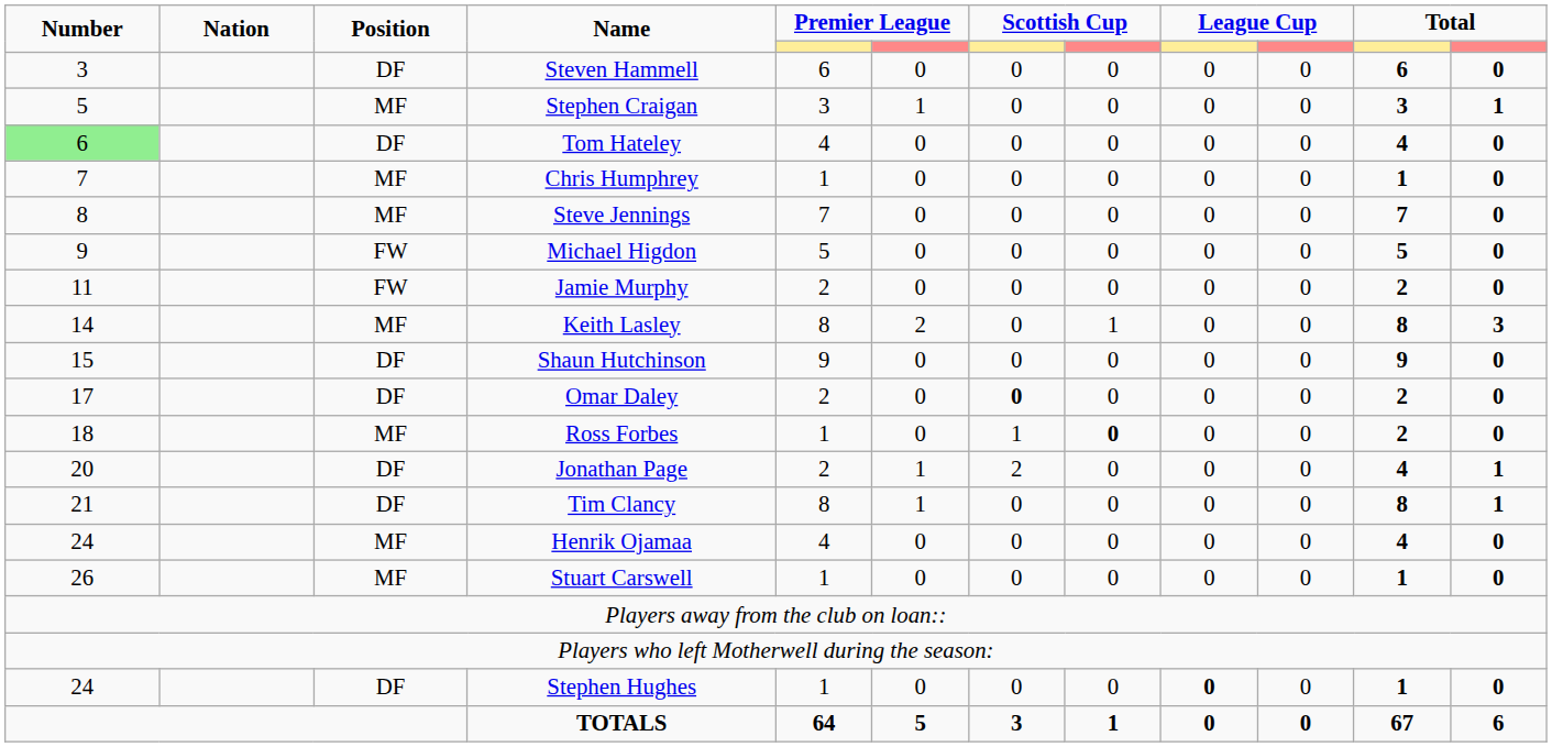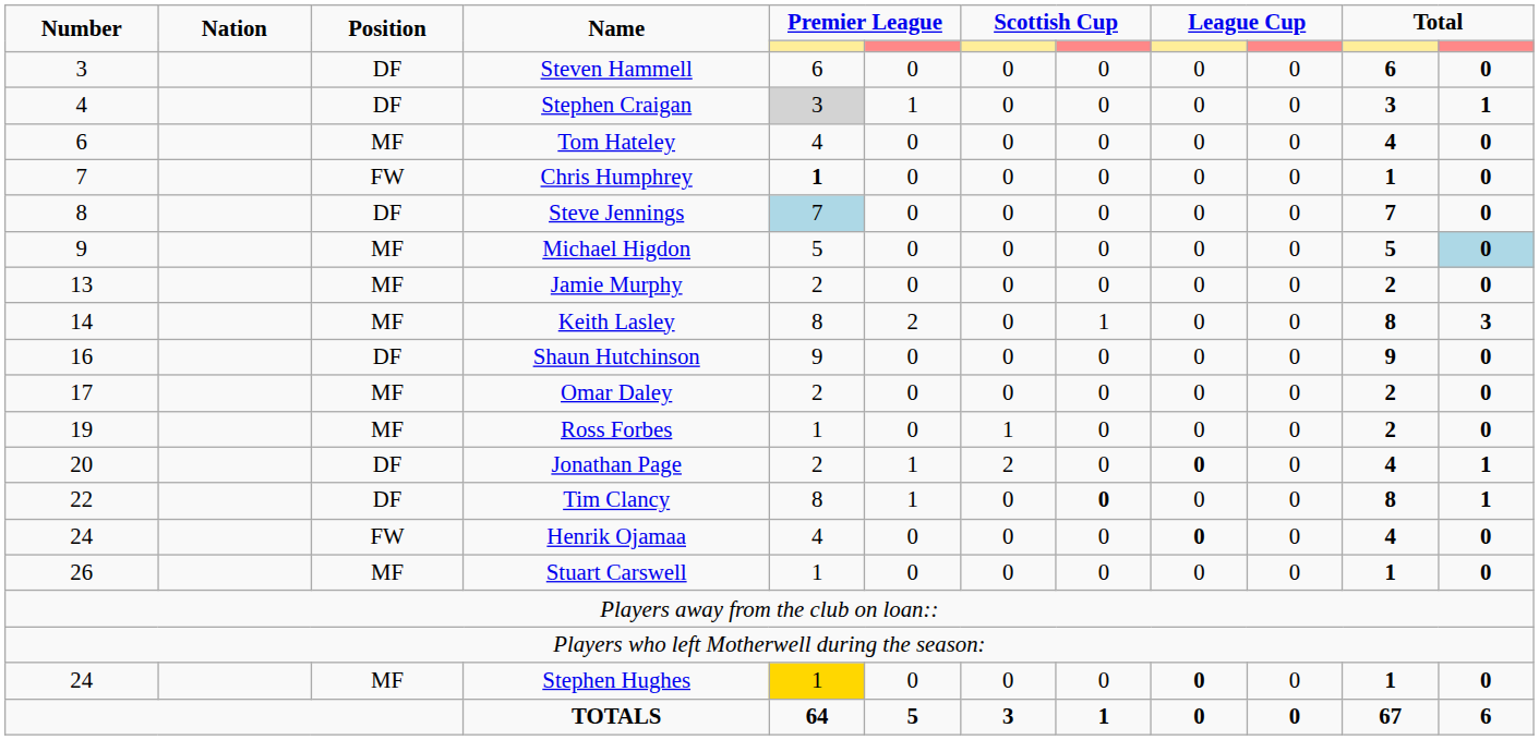Stephen Craigan | Number: 5 -> 4
Stephen Craigan | Position: MF -> DF
Stephen Craigan | column 5: no background -> lightgrey background
Tom Hateley | Number: lightgreen background -> no background
Tom Hateley | Position: DF -> MF
Chris Humphrey | Position: MF -> FW
Chris Humphrey | column 5: normal -> bold
Steve Jennings | Position: MF -> DF
Steve Jennings | column 5: no background -> lightblue background
Michael Higdon | Position: FW -> MF
Michael Higdon | column 12: no background -> lightblue background
Jamie Murphy | Number: 11 -> 13
Jamie Murphy | Position: FW -> MF
Shaun Hutchinson | Number: 15 -> 16
Omar Daley | Position: DF -> MF
Omar Daley | column 7: bold -> normal
Ross Forbes | Number: 18 -> 19
Ross Forbes | column 8: bold -> normal
Jonathan Page | column 9: normal -> bold
Tim Clancy | Number: 21 -> 22
Tim Clancy | column 8: normal -> bold
Henrik Ojamaa | Position: MF -> FW
Henrik Ojamaa | column 9: normal -> bold
Stephen Hughes | Position: DF -> MF
Stephen Hughes | column 5: no background -> gold background
